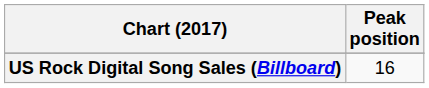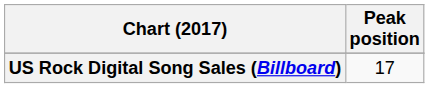US Rock Digital Song Sales (Billboard) | Peak position: 16 -> 17
